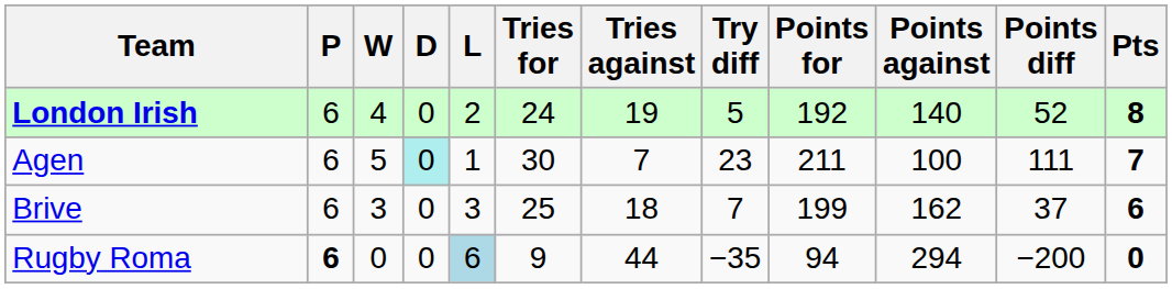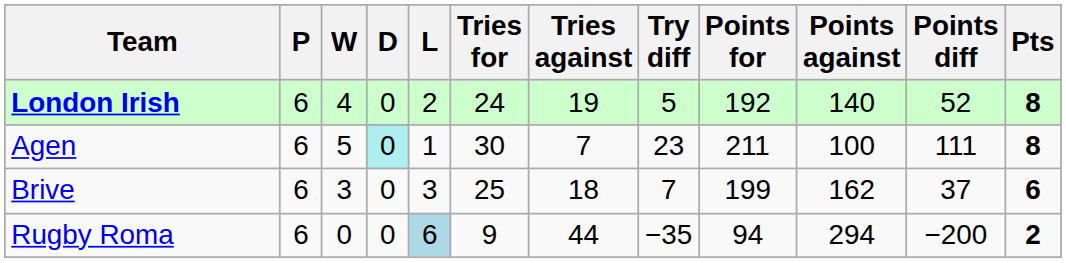Agen | Pts: 7 -> 8
Rugby Roma | P: bold -> normal
Rugby Roma | Pts: 0 -> 2
